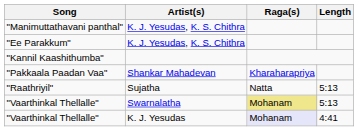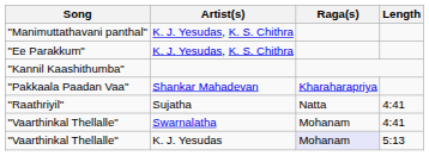"Raathriyil" | Length: 5:13 -> 4:41
"Vaarthinkal Thellalle" / Swarnalatha | Raga(s): khaki background -> no background
"Vaarthinkal Thellalle" / Swarnalatha | Length: 5:13 -> 4:41
"Vaarthinkal Thellalle" / K. J. Yesudas | Length: 4:41 -> 5:13
